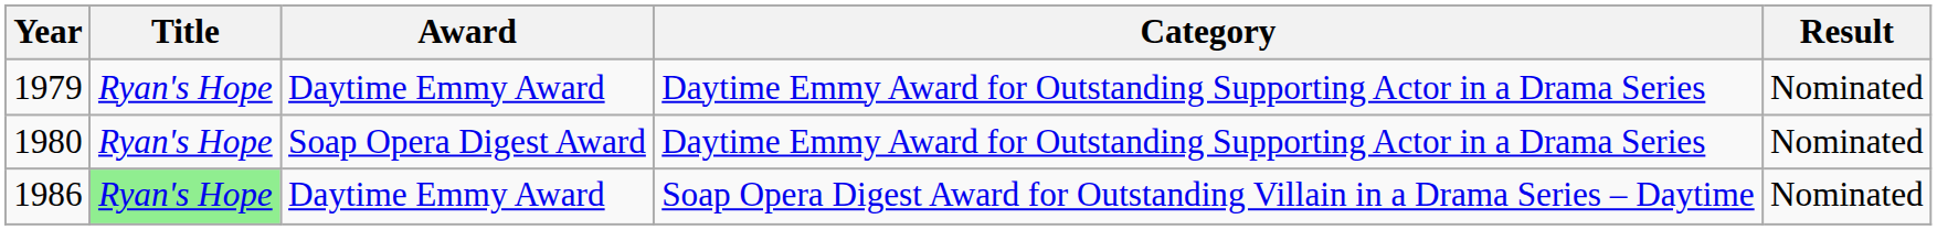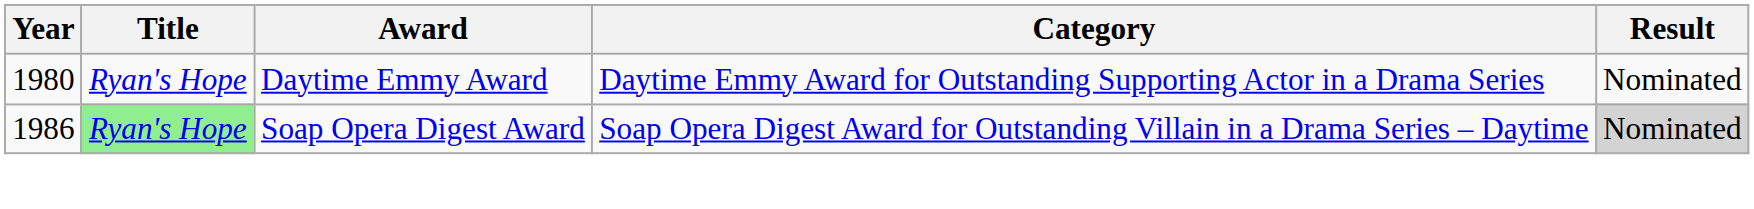- row: 1979 | Ryan's Hope | Daytime Emmy Award | Daytime Emmy Award for Outstanding Supporting Actor in a Drama Series | Nominated
1980 | Award: Soap Opera Digest Award -> Daytime Emmy Award
1986 | Award: Daytime Emmy Award -> Soap Opera Digest Award
1986 | Result: no background -> lightgrey background
